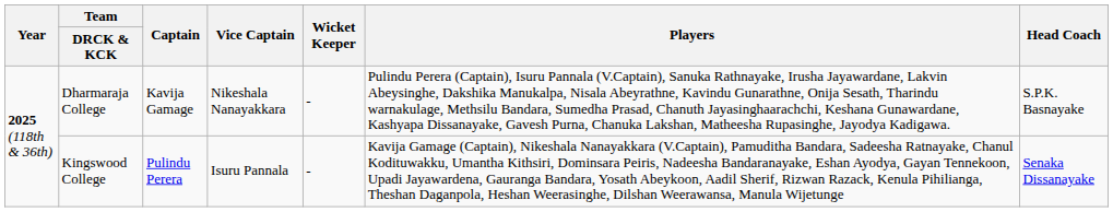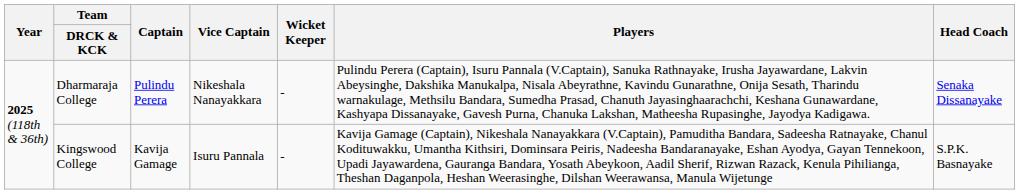Dharmaraja College | Captain: Kavija Gamage -> Pulindu Perera
Dharmaraja College | Head Coach: S.P.K. Basnayake -> Senaka Dissanayake
Kingswood College | Captain: Pulindu Perera -> Kavija Gamage
Kingswood College | Head Coach: Senaka Dissanayake -> S.P.K. Basnayake
